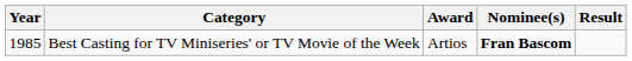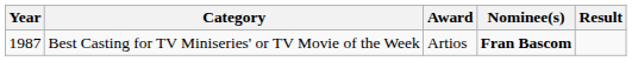Best Casting for TV Miniseries' or TV Movie of the Week | Year: 1985 -> 1987
